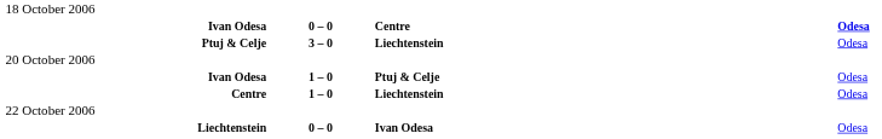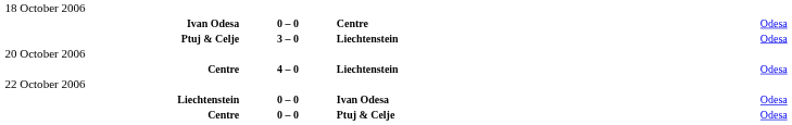Ivan Odesa / Centre | column 4: bold -> normal
- row: Ivan Odesa | 1 – 0 | Ptuj & Celje | Odesa
Centre / Liechtenstein | column 2: 1 – 0 -> 4 – 0
+ row: Centre | 0 – 0 | Ptuj & Celje | Odesa
